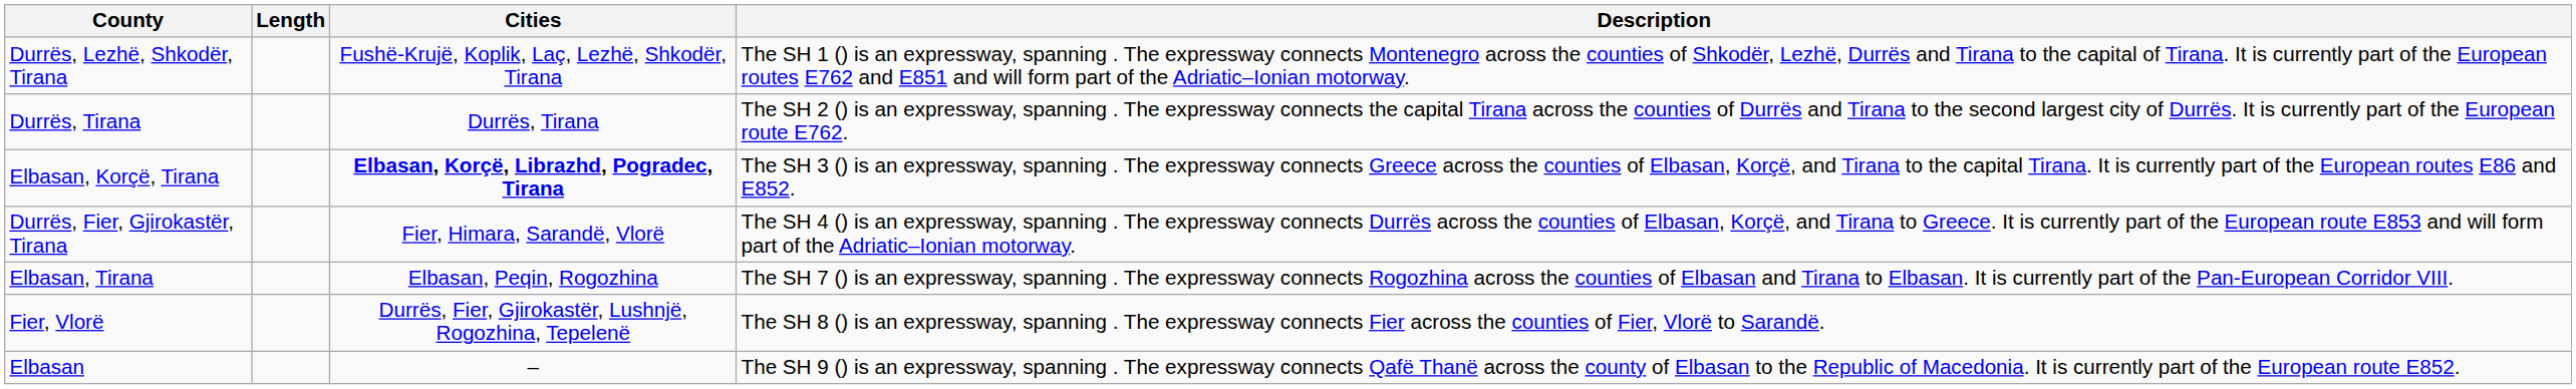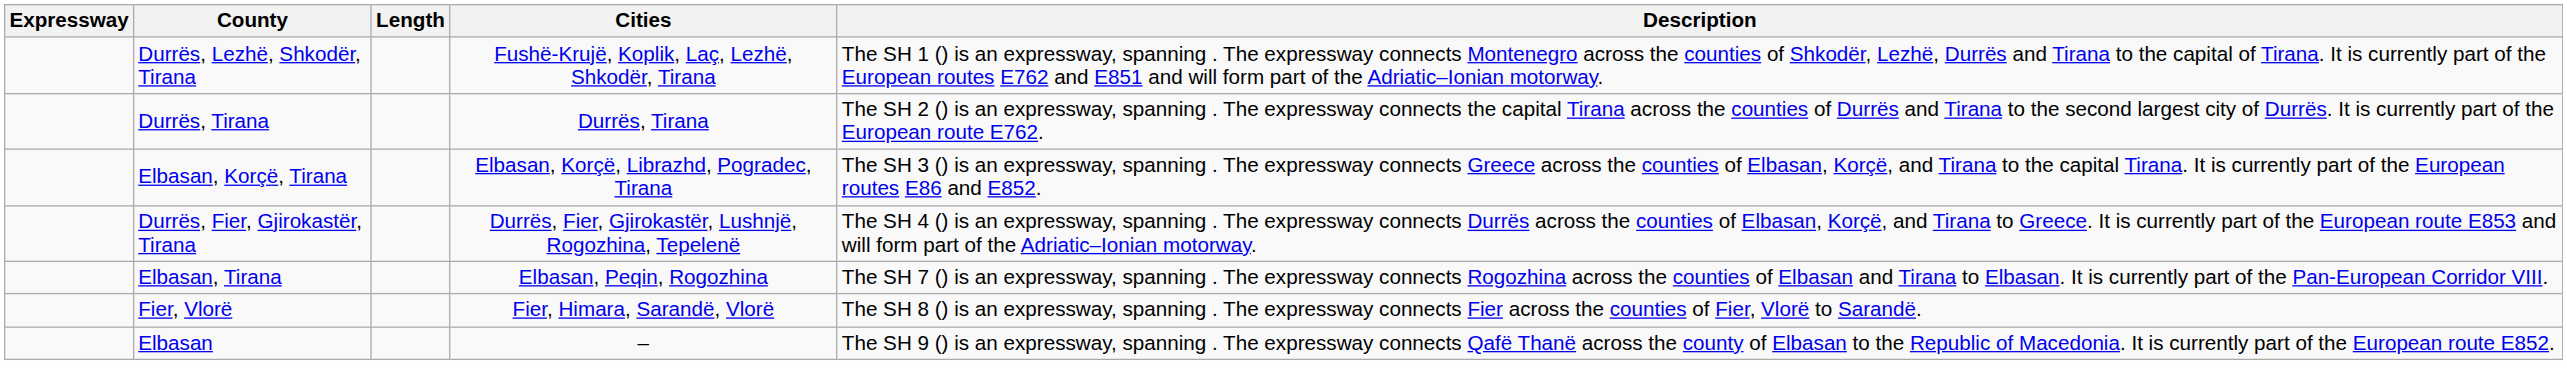+ column: Expressway
Elbasan, Korçë, Tirana | Cities: bold -> normal
Durrës, Fier, Gjirokastër, Tirana | Cities: Fier, Himara, Sarandë, Vlorë -> Durrës, Fier, Gjirokastër, Lushnjë, Rogozhina, Tepelenë
Fier, Vlorë | Cities: Durrës, Fier, Gjirokastër, Lushnjë, Rogozhina, Tepelenë -> Fier, Himara, Sarandë, Vlorë
